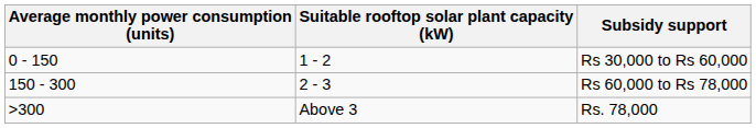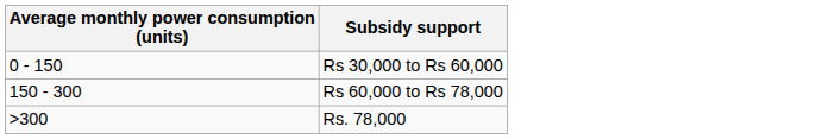- column: Suitable rooftop solar plant capacity (kW) | 1 - 2 | 2 - 3 | Above 3
